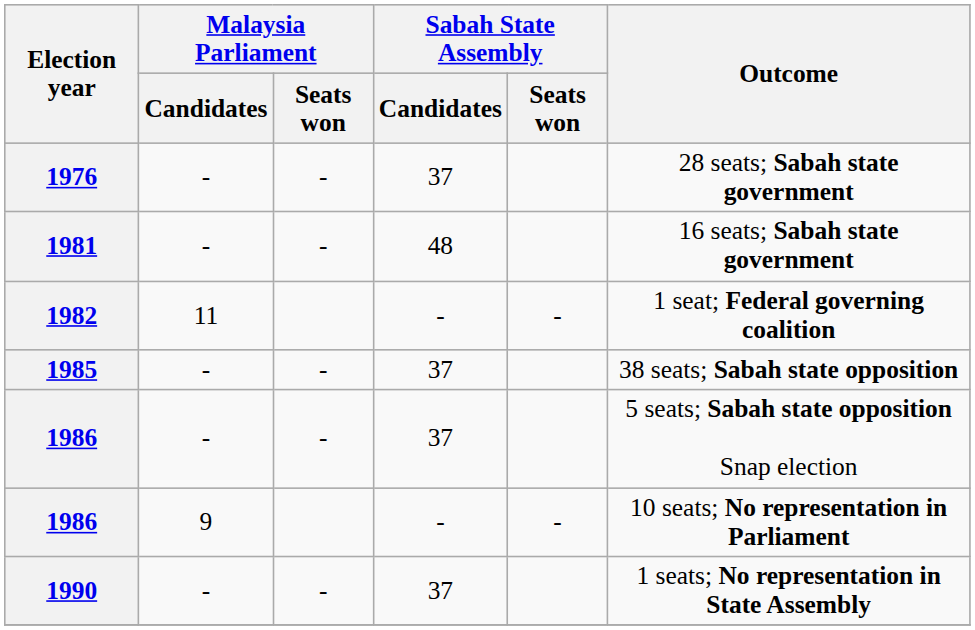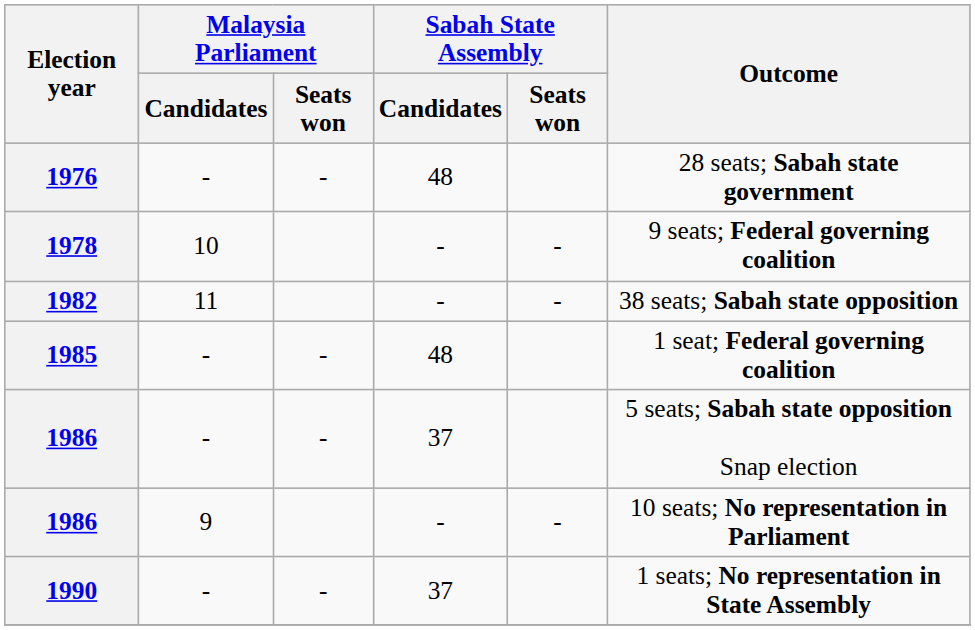1976 | Sabah State Assembly / Candidates: 37 -> 48
+ row: 1978 | 10 | - | - | 9 seats; Federal governing coalition
- row: 1981 | - | - | 48 | 16 seats; Sabah state government
1982 | Outcome: 1 seat; Federal governing coalition -> 38 seats; Sabah state opposition
1985 | Sabah State Assembly / Candidates: 37 -> 48
1985 | Outcome: 38 seats; Sabah state opposition -> 1 seat; Federal governing coalition
